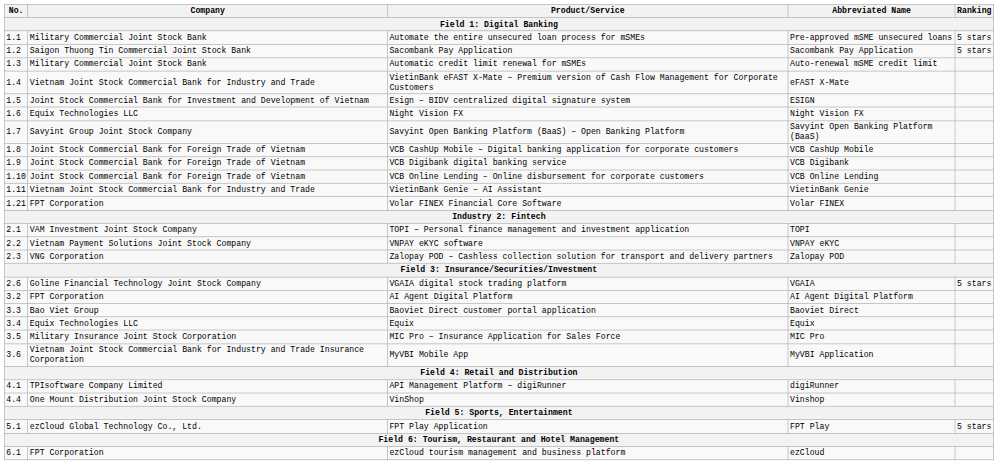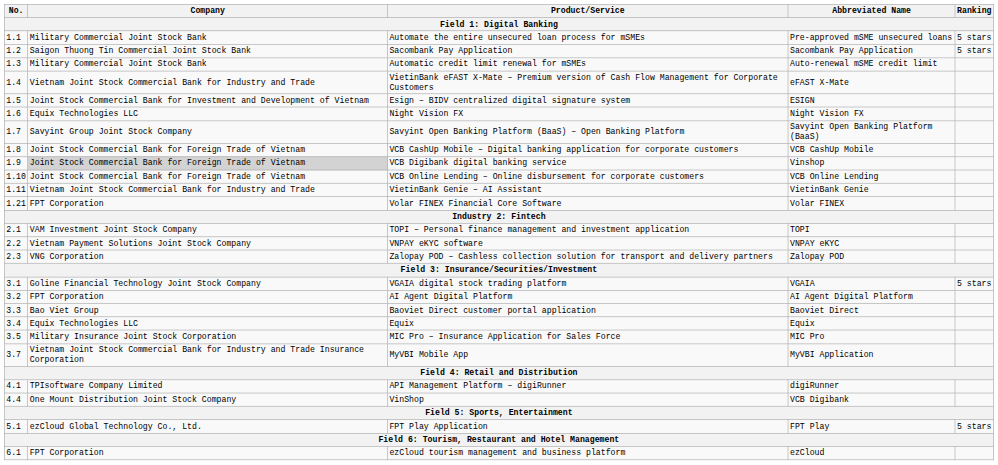VCB Digibank digital banking service | Company: no background -> lightgrey background
VCB Digibank digital banking service | Abbreviated Name: VCB Digibank -> Vinshop
VGAIA digital stock trading platform | No.: 2.6 -> 3.1
MyVBI Mobile App | No.: 3.6 -> 3.7
VinShop | Abbreviated Name: Vinshop -> VCB Digibank
